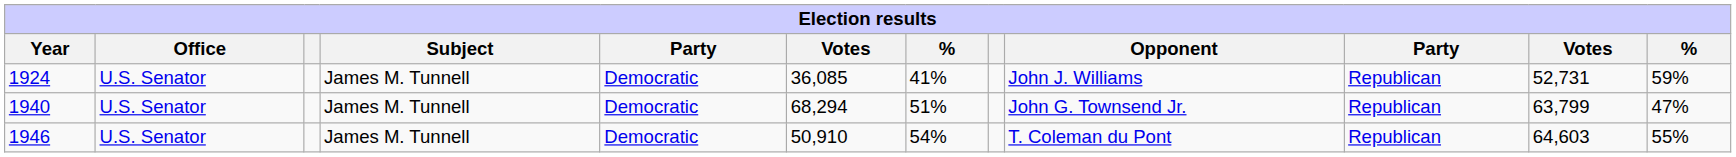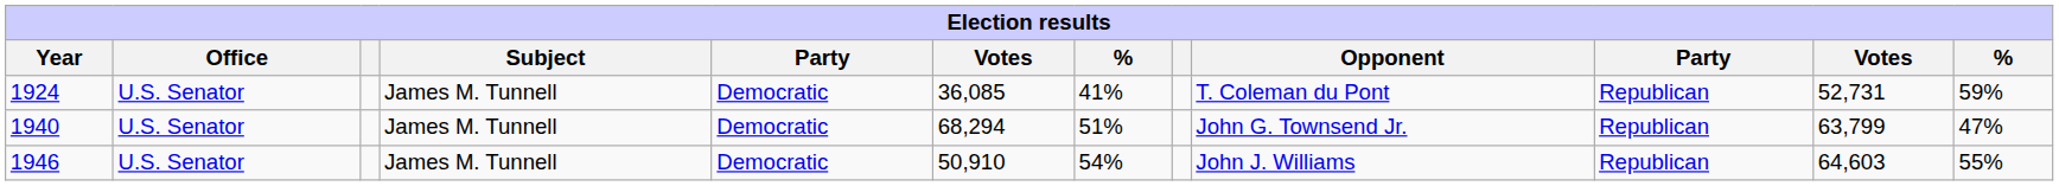1924 | Opponent: John J. Williams -> T. Coleman du Pont
1946 | Opponent: T. Coleman du Pont -> John J. Williams
